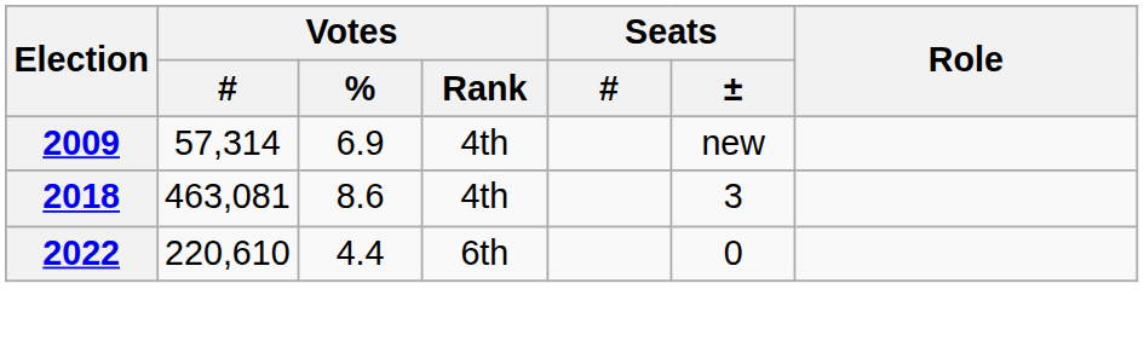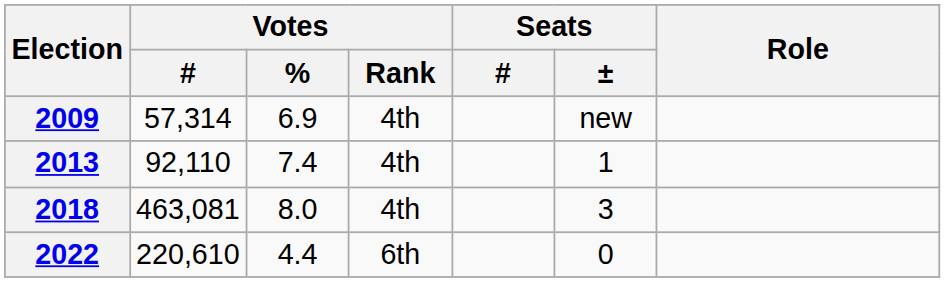+ row: 2013 | 92,110 | 7.4 | 4th | 1
2018 | Votes / %: 8.6 -> 8.0
